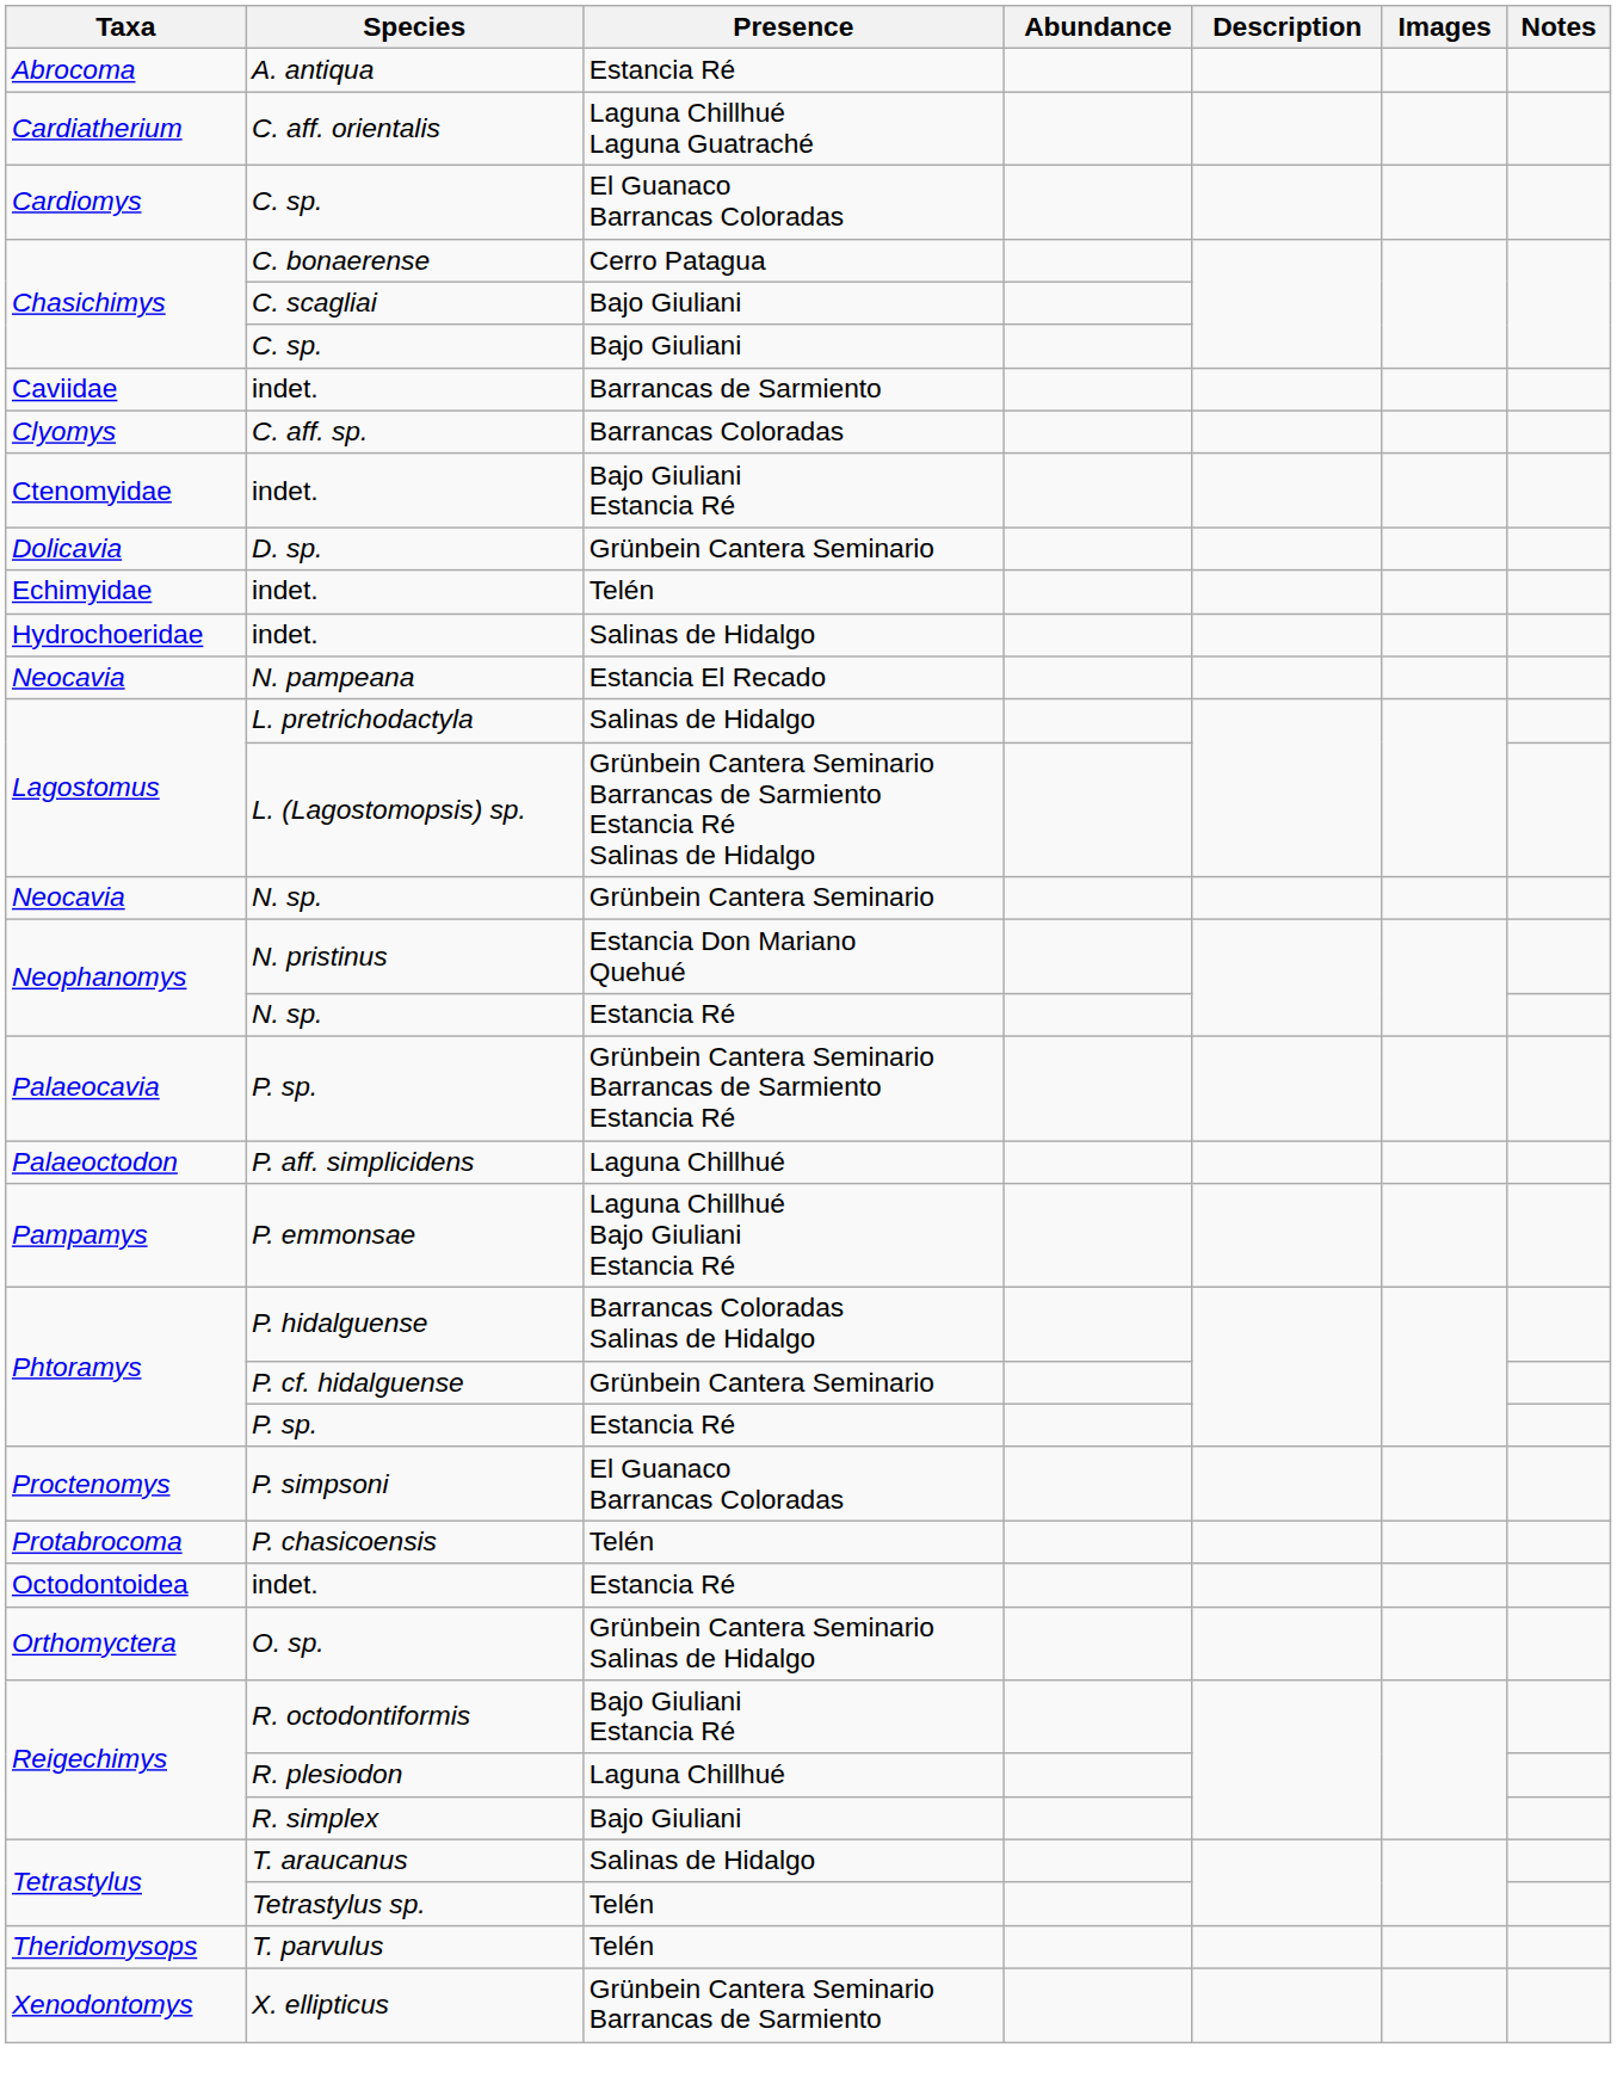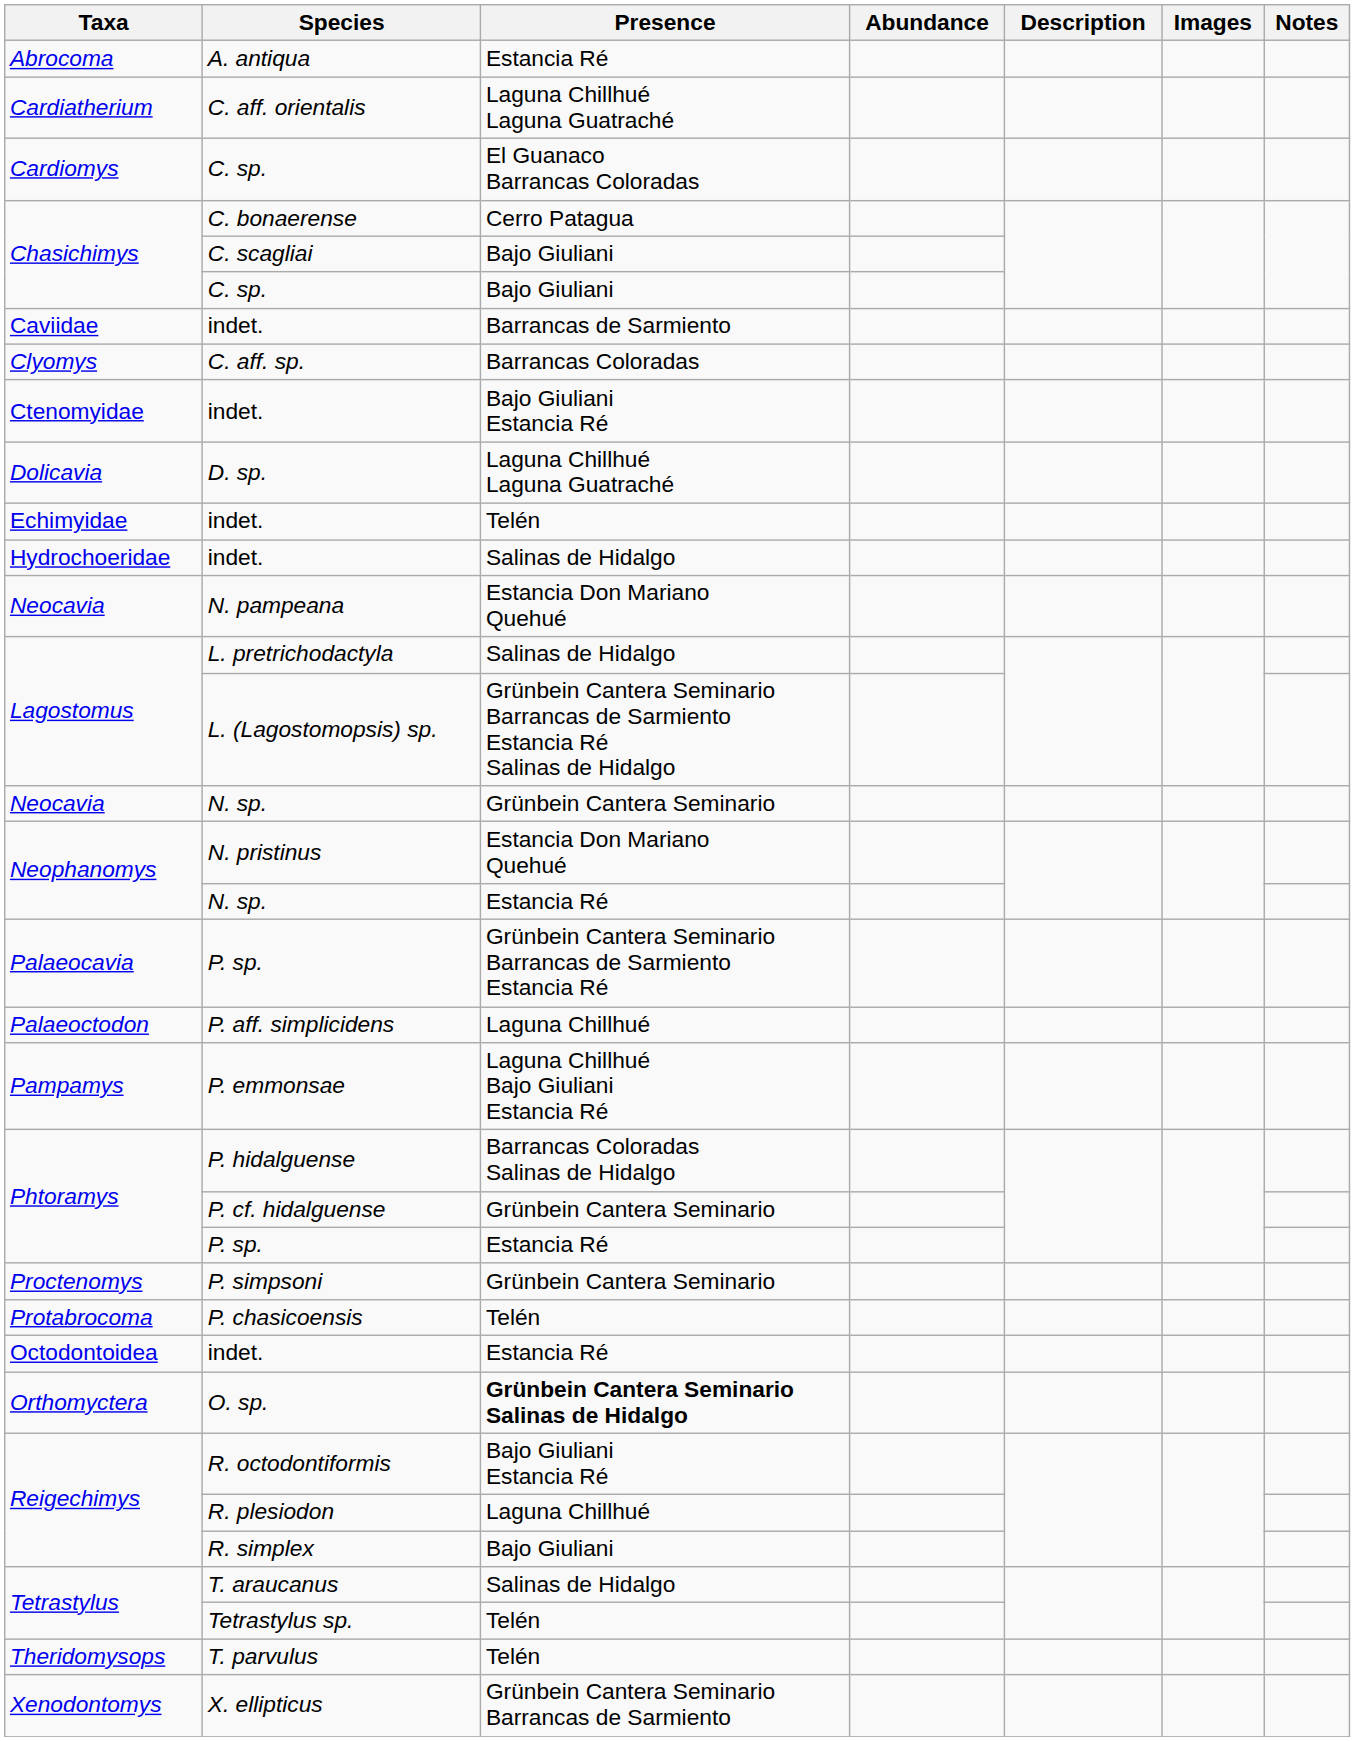D. sp. | Presence: Grünbein Cantera Seminario -> Laguna Chillhué Laguna Guatraché
N. pampeana | Presence: Estancia El Recado -> Estancia Don Mariano Quehué
P. simpsoni | Presence: El Guanaco Barrancas Coloradas -> Grünbein Cantera Seminario
O. sp. | Presence: normal -> bold
